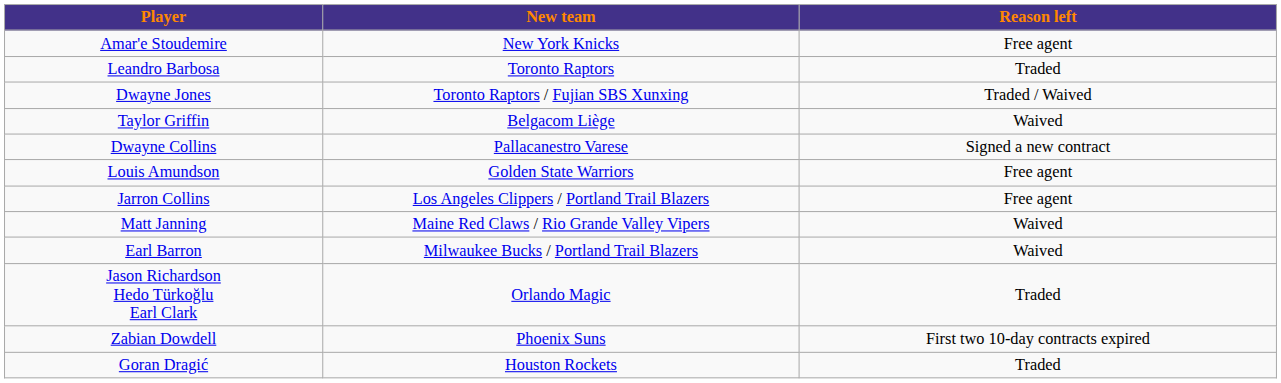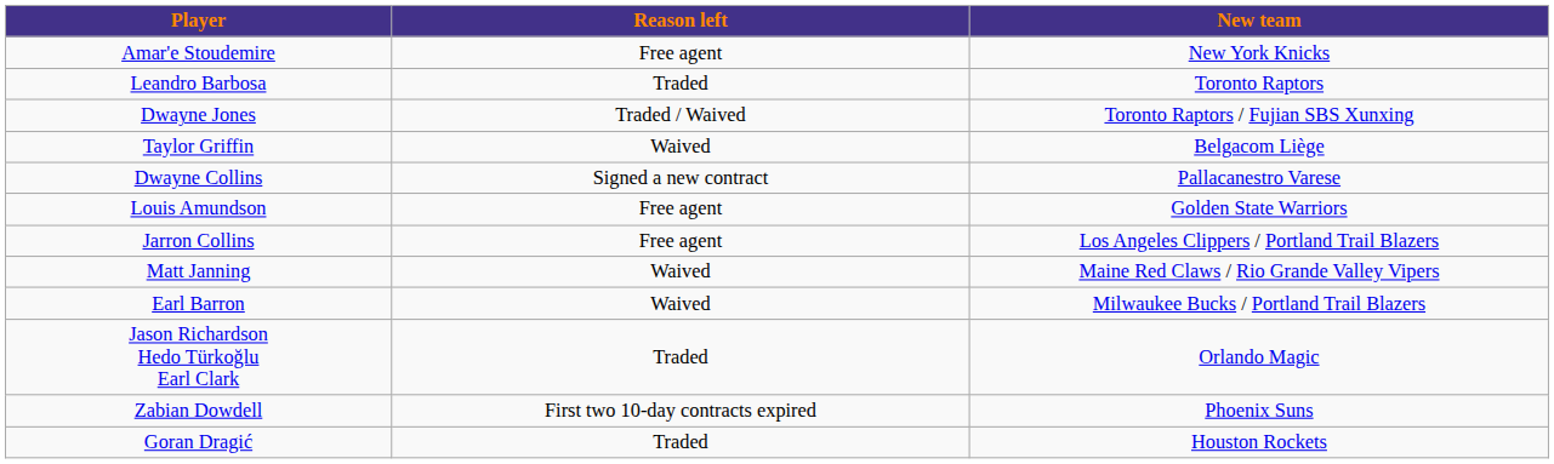columns swapped: Reason left <-> New team
